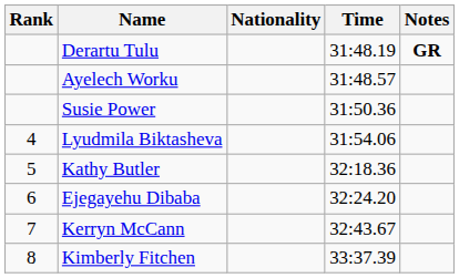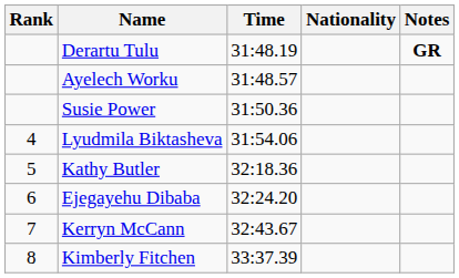columns swapped: Nationality <-> Time
